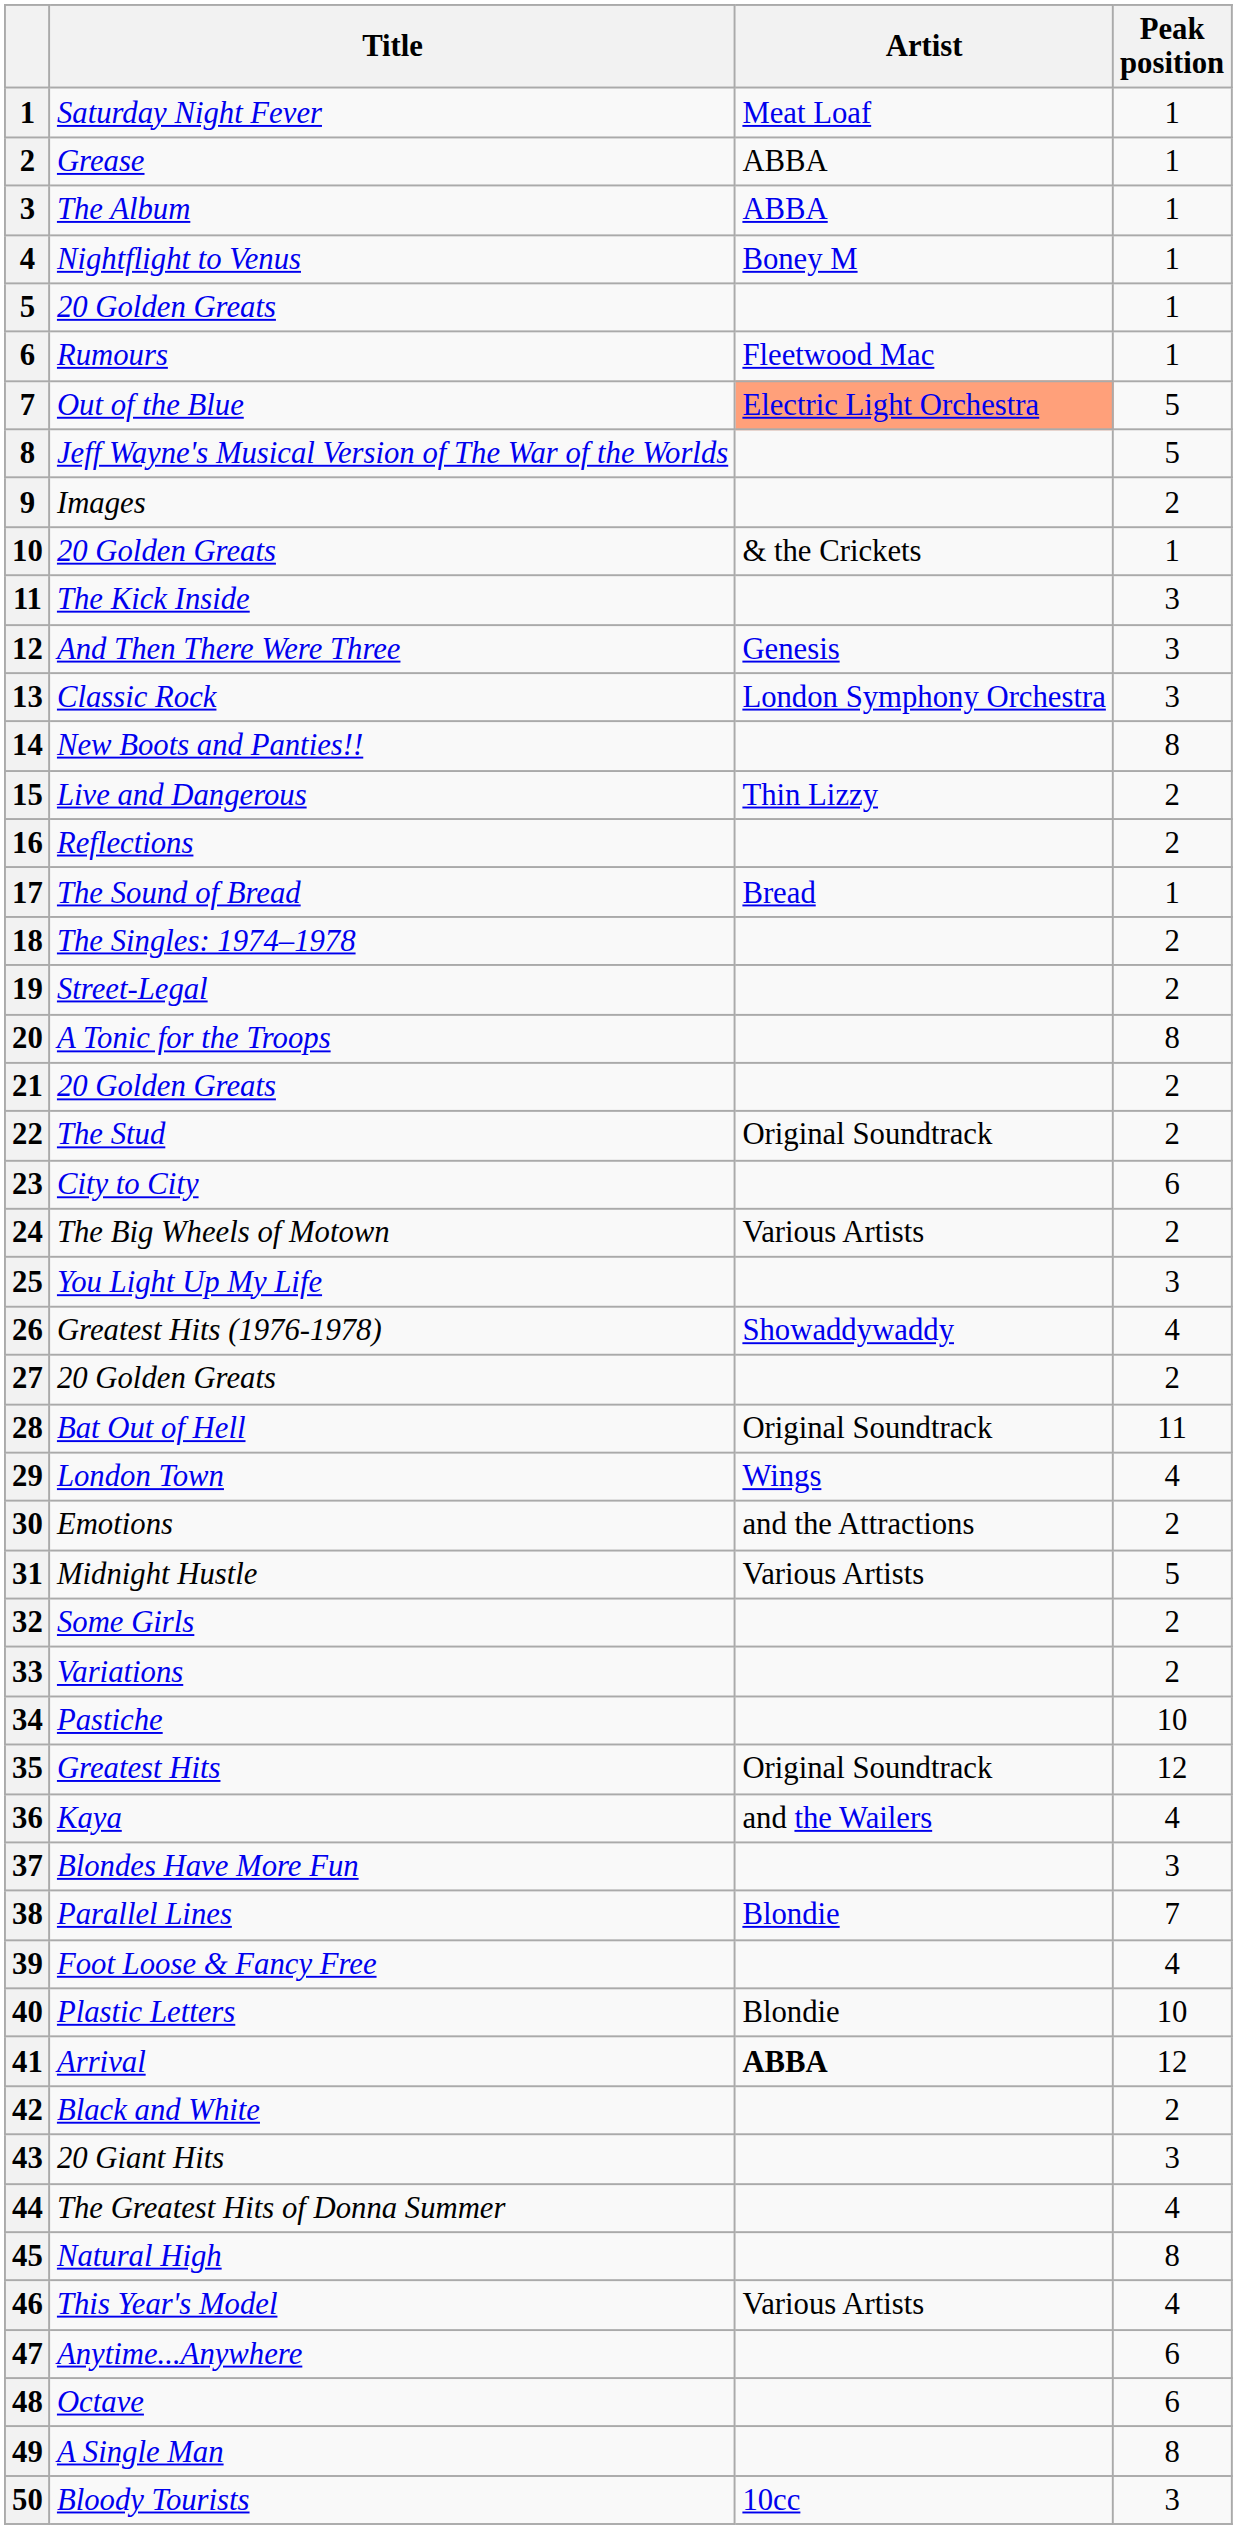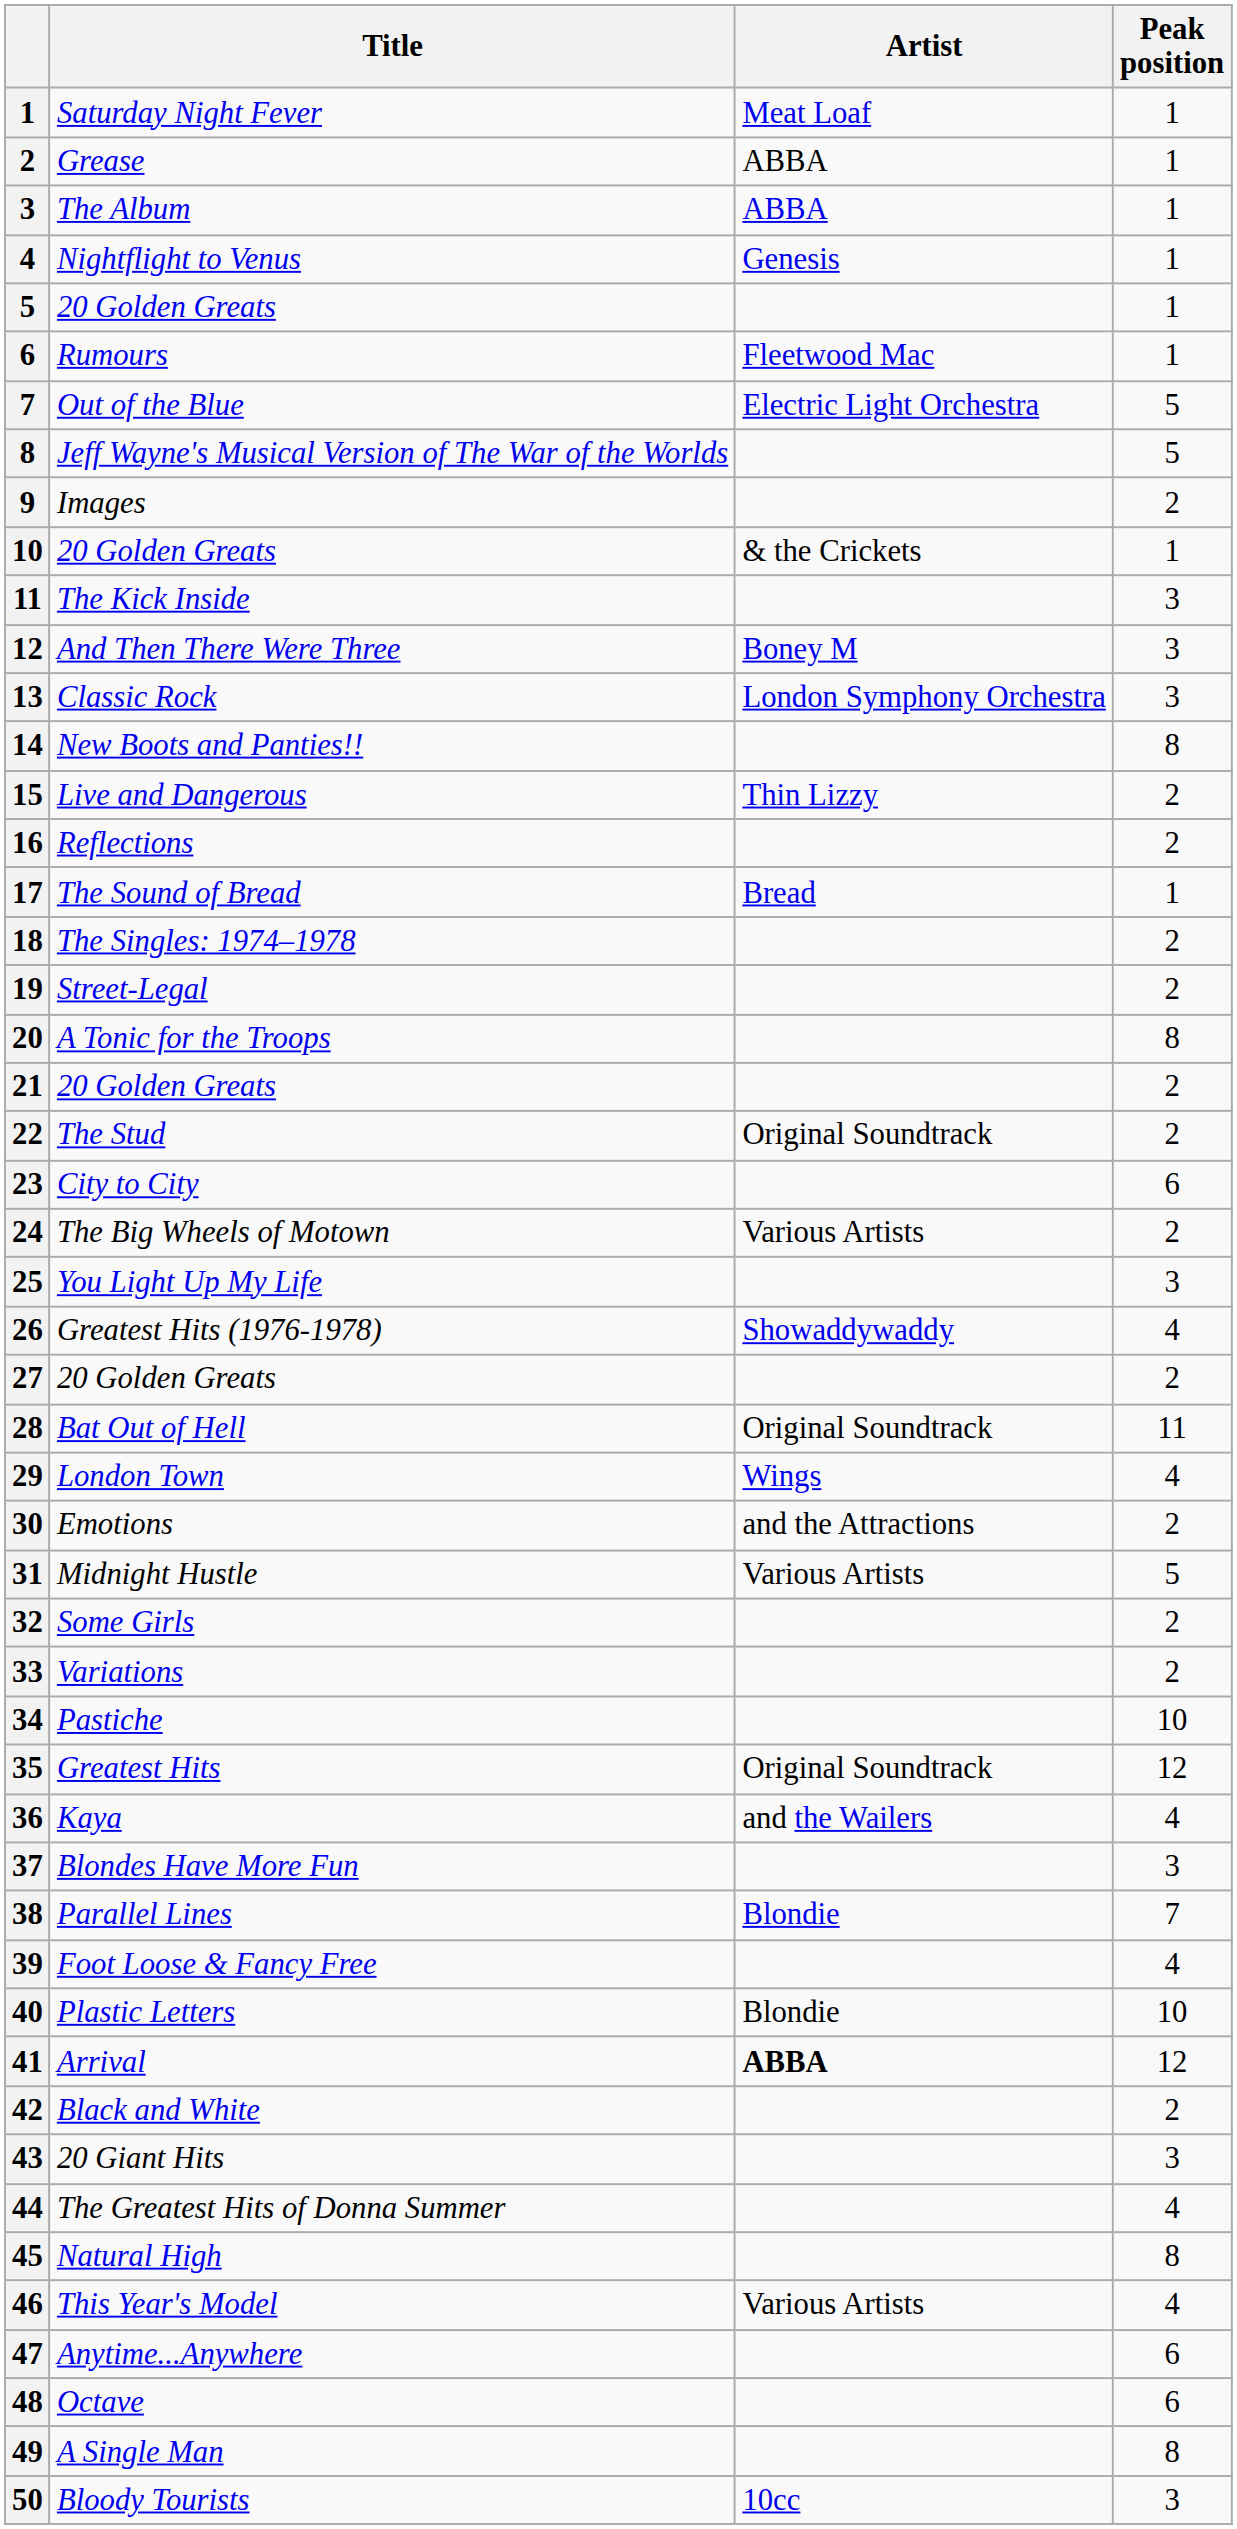Nightflight to Venus | Artist: Boney M -> Genesis
Out of the Blue | Artist: lightsalmon background -> no background
And Then There Were Three | Artist: Genesis -> Boney M
